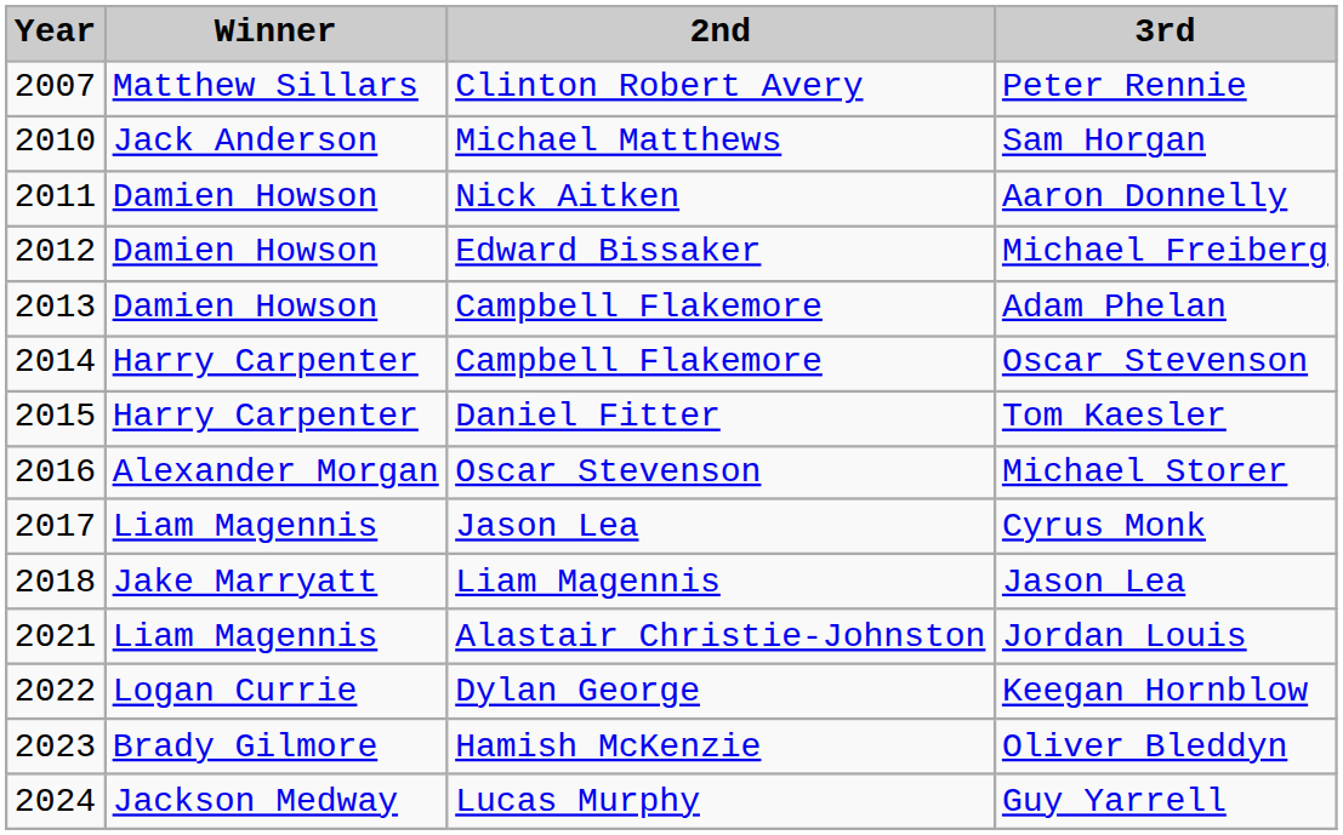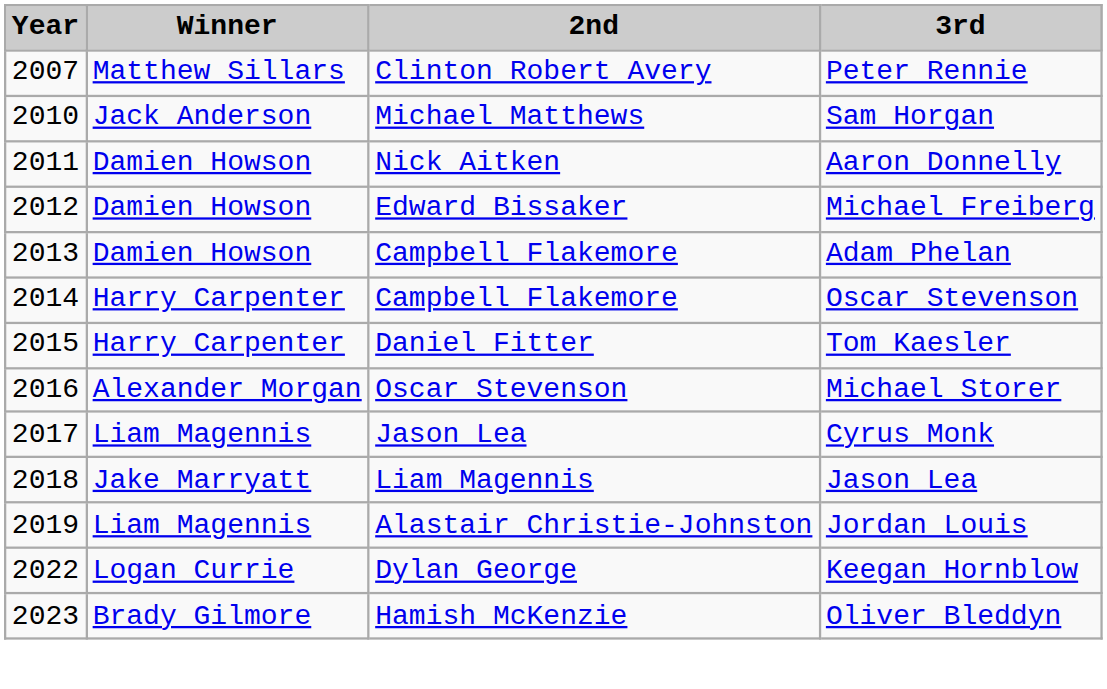Jordan Louis | Year: 2021 -> 2019
- row: 2024 | Jackson Medway | Lucas Murphy | Guy Yarrell
